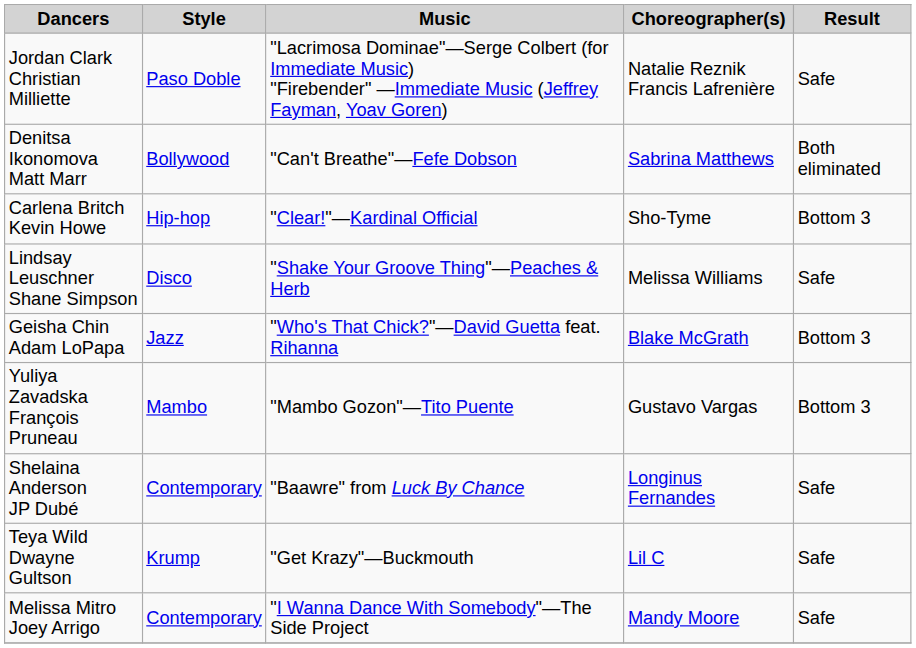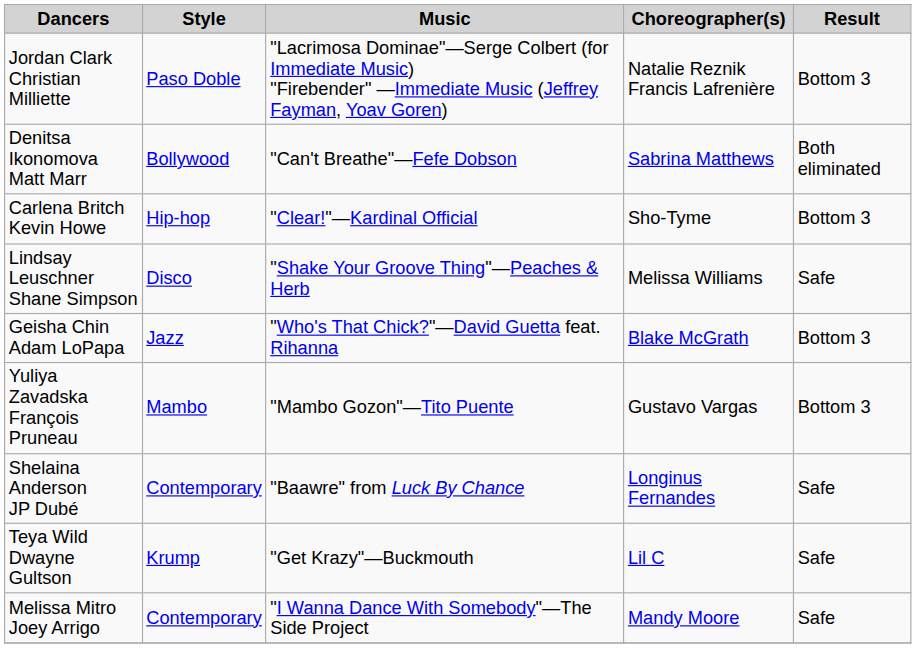Jordan Clark Christian Milliette | Result: Safe -> Bottom 3
